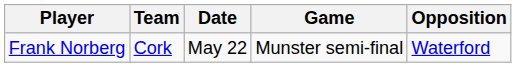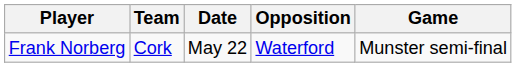columns swapped: Opposition <-> Game
